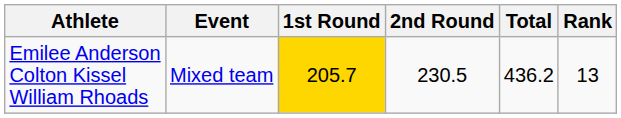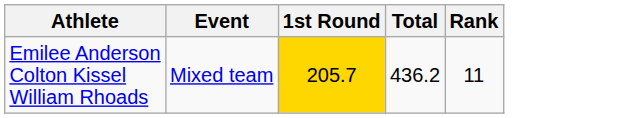- column: 2nd Round | 230.5
Emilee Anderson Colton Kissel William Rhoads | Rank: 13 -> 11
